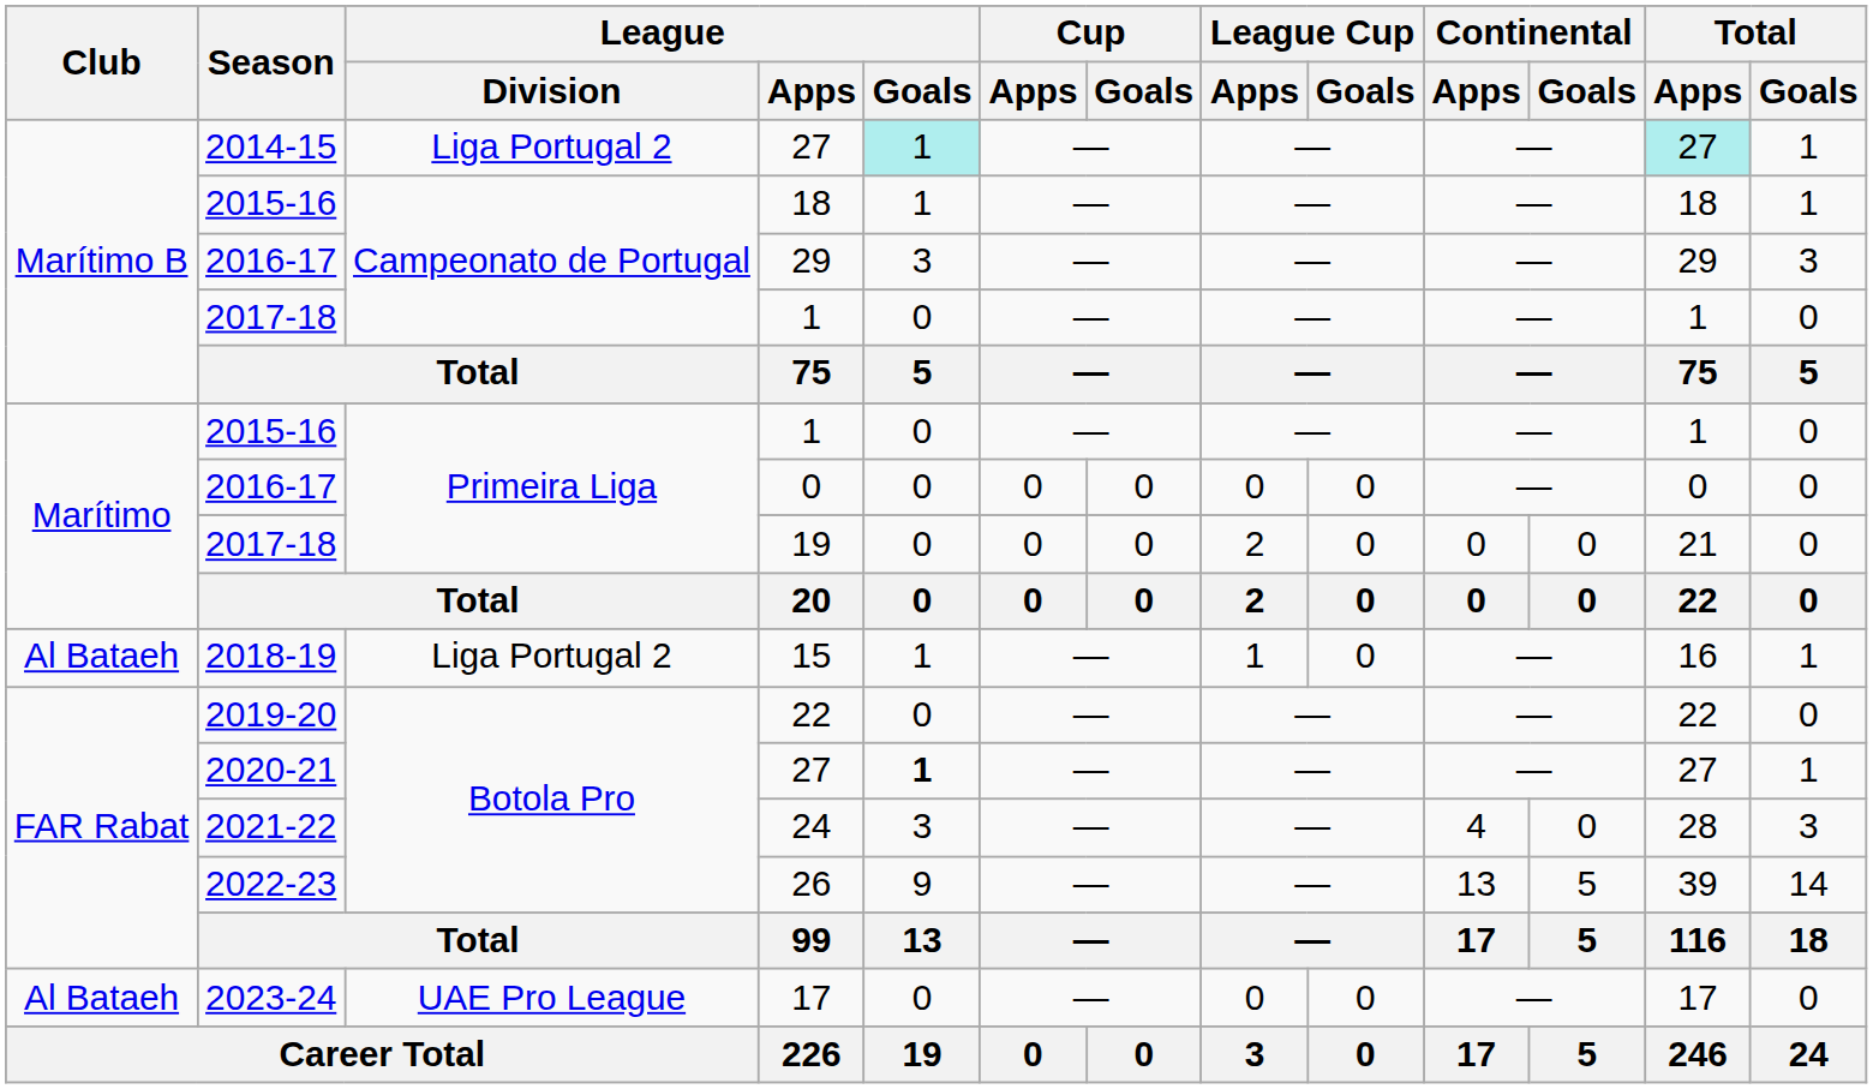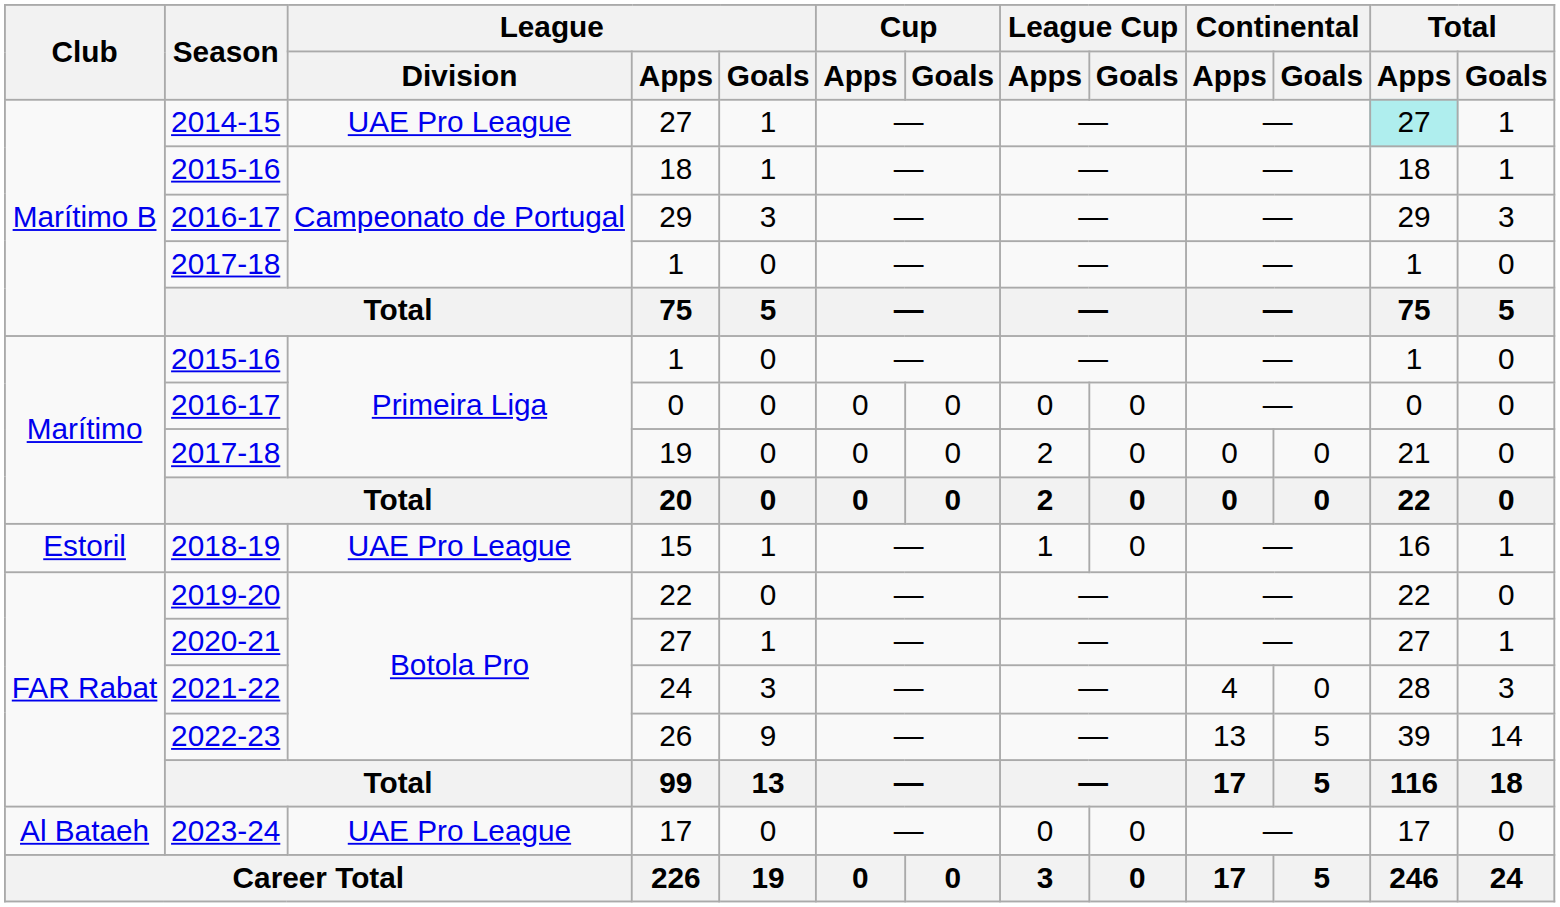2014-15 / 27 | League / Division: Liga Portugal 2 -> UAE Pro League
2014-15 / 27 | League / Goals: paleturquoise background -> no background
15 | Club: Al Bataeh -> Estoril
15 | League / Division: Liga Portugal 2 -> UAE Pro League
2020-21 / 27 | League / Goals: bold -> normal
